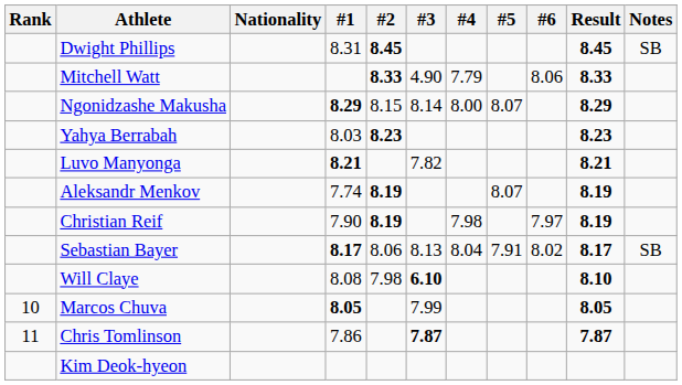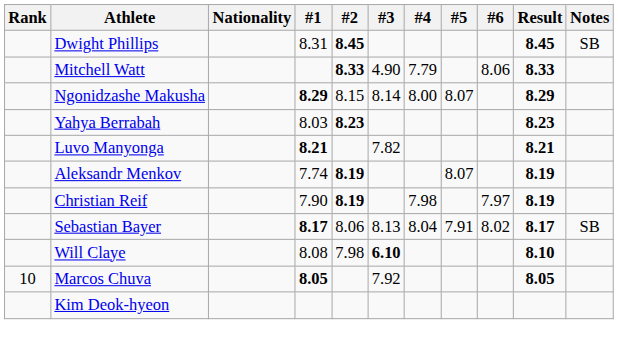Marcos Chuva | #3: 7.99 -> 7.92
- row: 11 | Chris Tomlinson | 7.86 | 7.87 | 7.87
